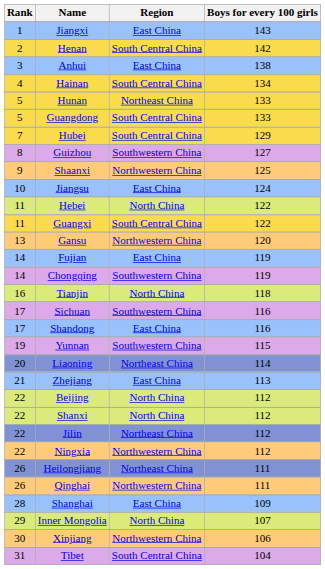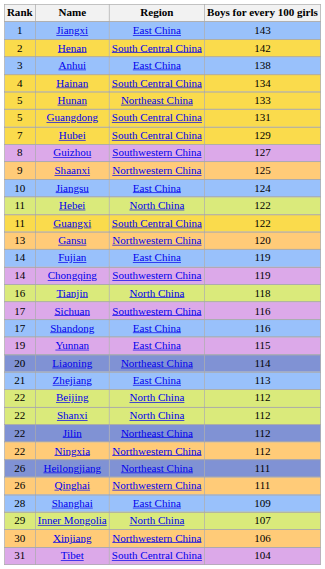Guangdong | Boys for every 100 girls: 133 -> 131
Yunnan | Region: Southwestern China -> East China
